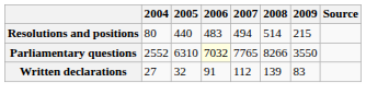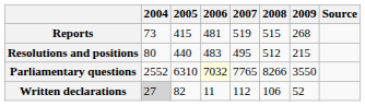+ row: Reports | 73 | 415 | 481 | 519 | 515 | 268
Resolutions and positions | 2007: 494 -> 495
Resolutions and positions | 2008: 514 -> 512
Written declarations | 2004: no background -> lightgrey background
Written declarations | 2005: 32 -> 82
Written declarations | 2006: 91 -> 11
Written declarations | 2008: 139 -> 106
Written declarations | 2009: 83 -> 52
